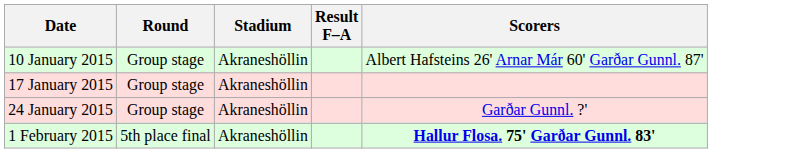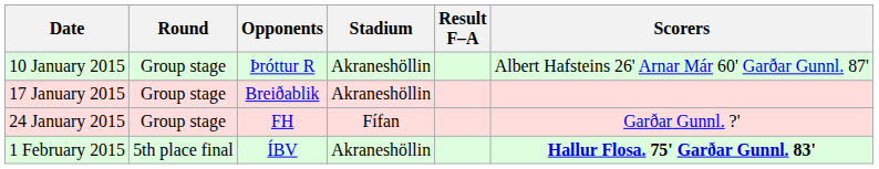+ column: Opponents | Þróttur R | Breiðablik | FH | ÍBV
24 January 2015 | Stadium: Akraneshöllin -> Fífan
